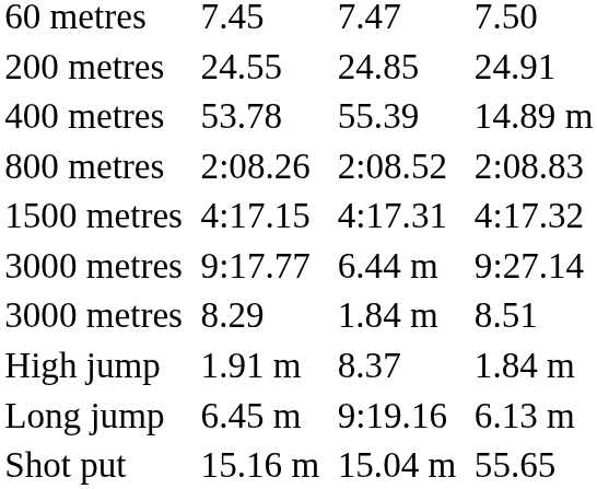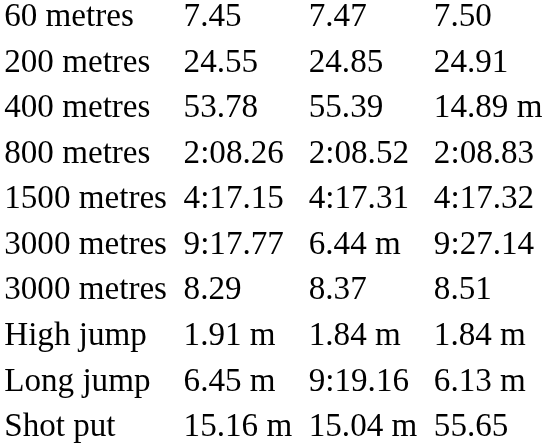8.29 | column 5: 1.84 m -> 8.37
1.91 m | column 5: 8.37 -> 1.84 m
